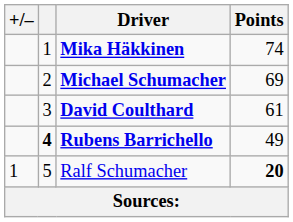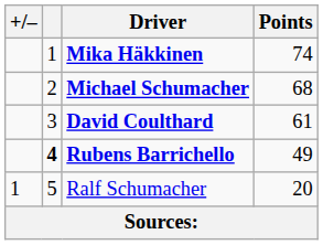Michael Schumacher | Points: 69 -> 68
Ralf Schumacher | Points: bold -> normal
